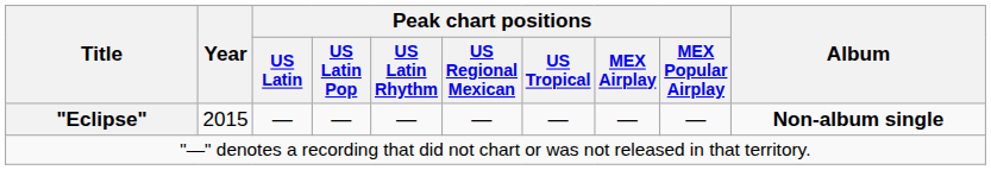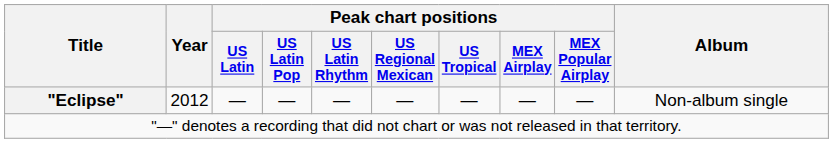"Eclipse" | Year: 2015 -> 2012
"Eclipse" | Album: bold -> normal
